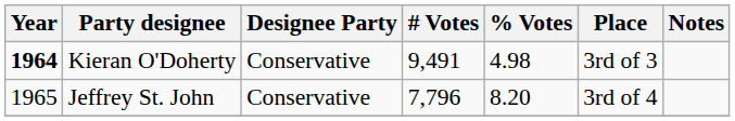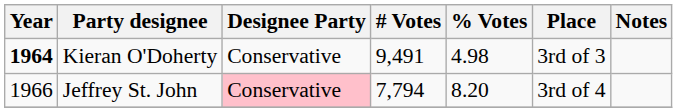Jeffrey St. John | Year: 1965 -> 1966
Jeffrey St. John | Designee Party: no background -> pink background
Jeffrey St. John | # Votes: 7,796 -> 7,794
